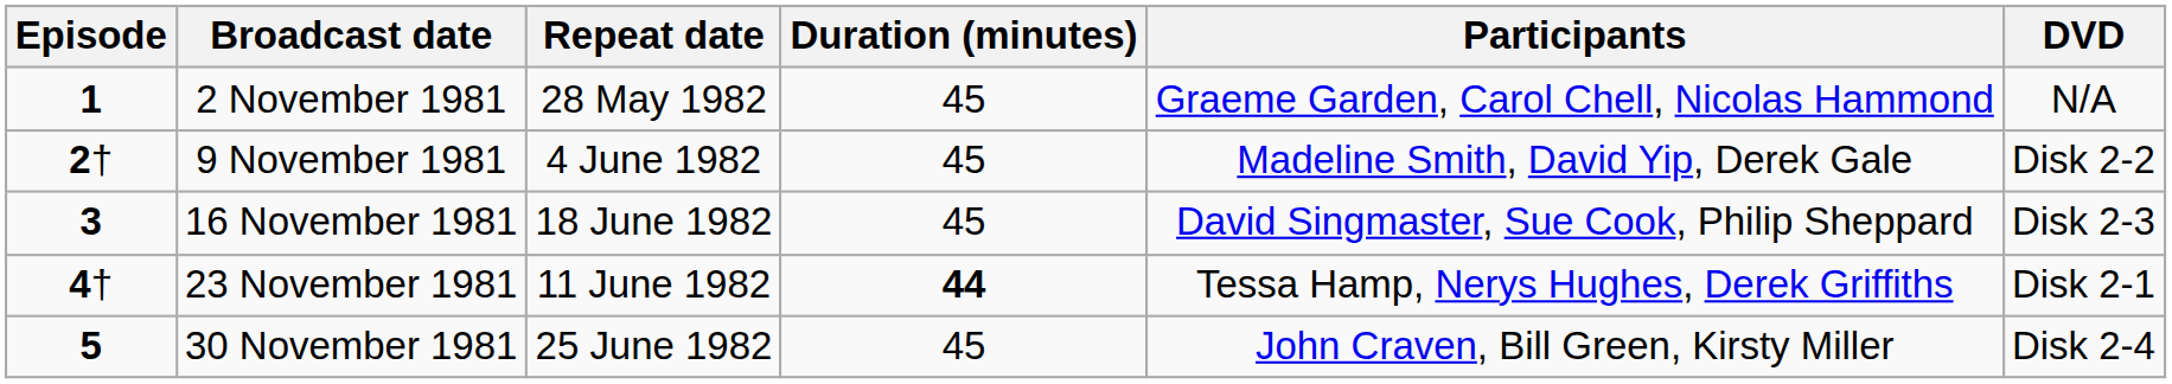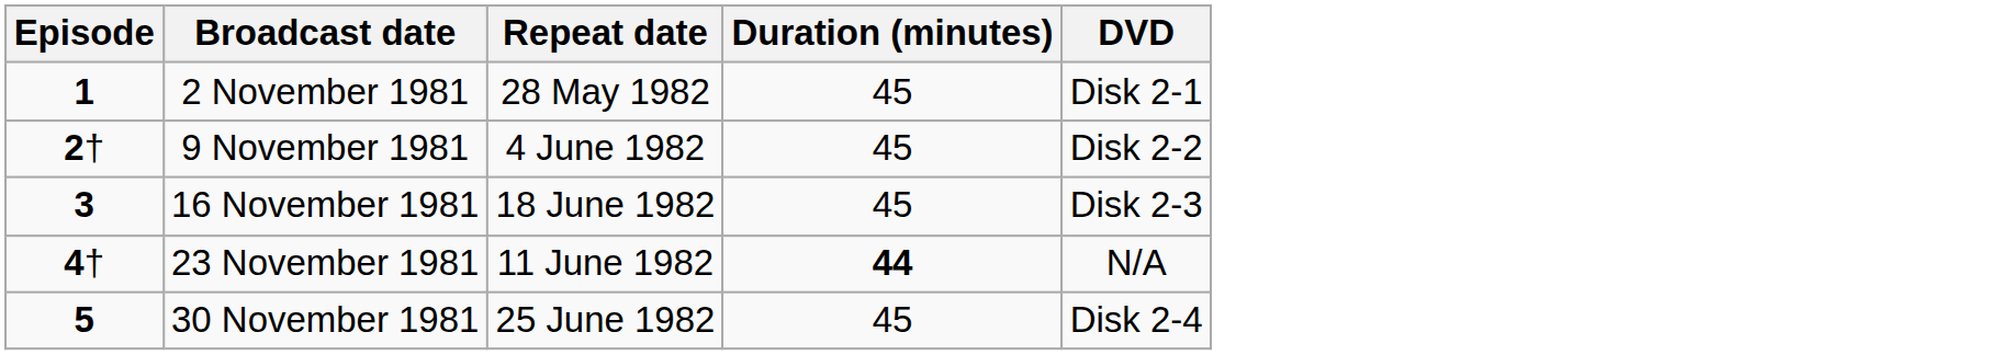- column: Participants | Graeme Garden, Carol Chell, Nicolas Hammond | Madeline Smith, David Yip, Derek Gale | David Singmaster, Sue Cook, Philip Sheppard | Tessa Hamp, Nerys Hughes, Derek Griffiths | John Craven, Bill Green, Kirsty Miller
2 November 1981 | DVD: N/A -> Disk 2-1
23 November 1981 | DVD: Disk 2-1 -> N/A
